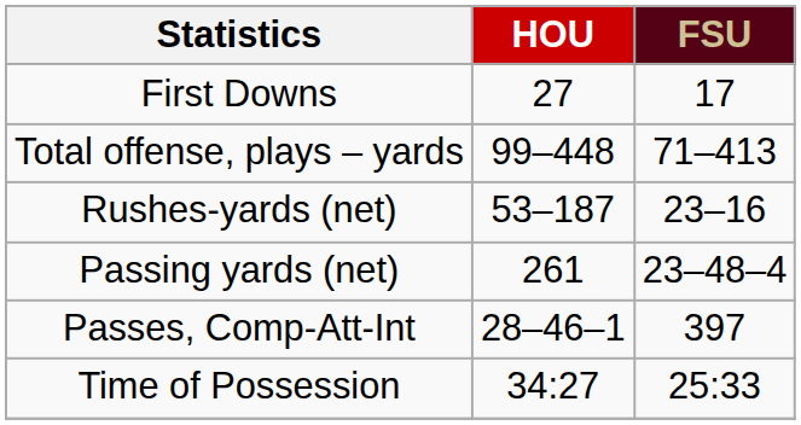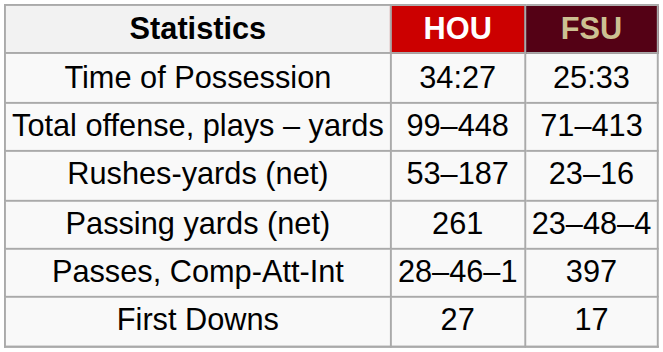rows swapped: First Downs <-> Time of Possession
